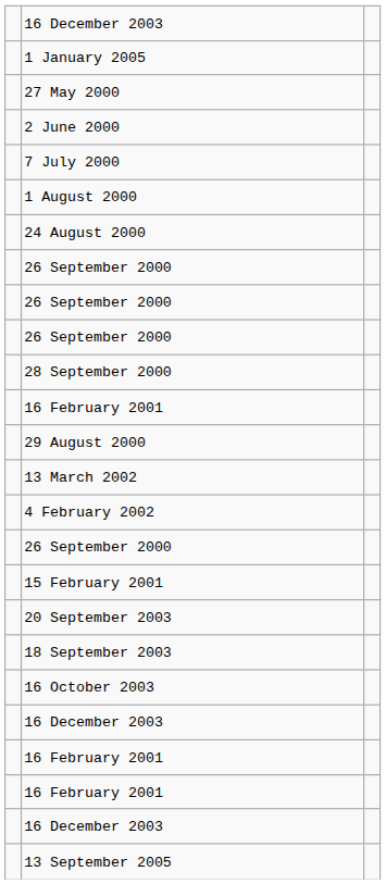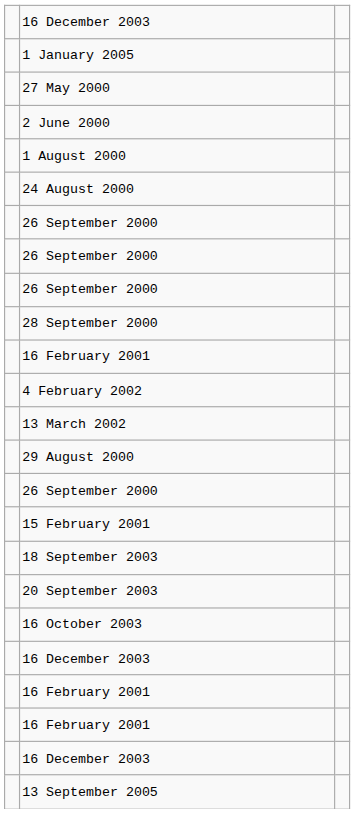- row: 7 July 2000
rows swapped: 4 February 2002 <-> 29 August 2000
rows swapped: 18 September 2003 <-> 20 September 2003
